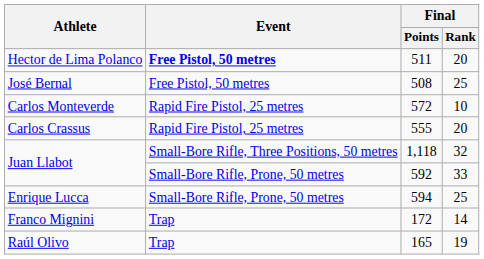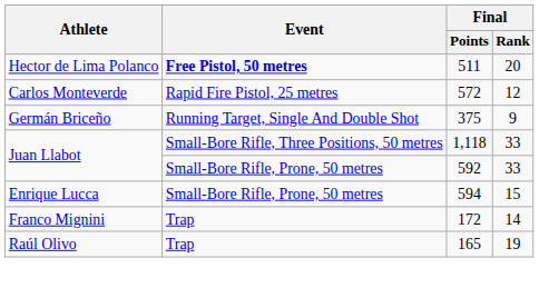- row: José Bernal | Free Pistol, 50 metres | 508 | 25
Carlos Monteverde | Final / Rank: 10 -> 12
- row: Carlos Crassus | Rapid Fire Pistol, 25 metres | 555 | 20
+ row: Germán Briceño | Running Target, Single And Double Shot | 375 | 9
Juan Llabot / 1,118 | Final / Rank: 32 -> 33
Enrique Lucca | Final / Rank: 25 -> 15
